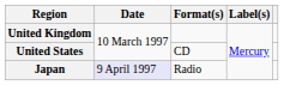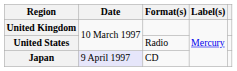United States | Format(s): CD -> Radio
Japan | Format(s): Radio -> CD
